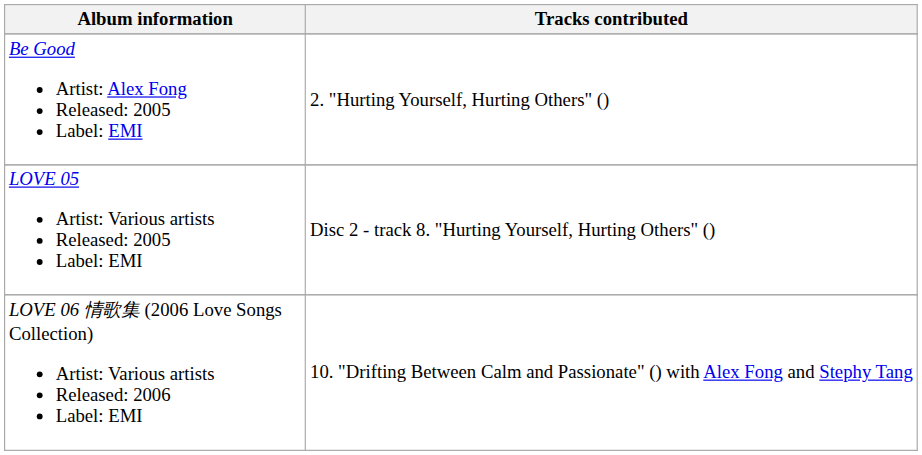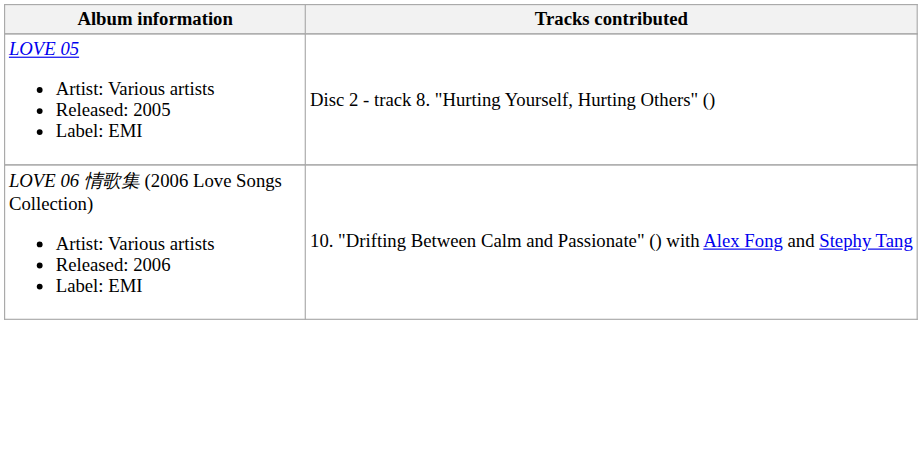- row: Be Good Artist: Alex Fong Released: 2005 Label: EMI | 2. "Hurting Yourself, Hurting Others" ()
